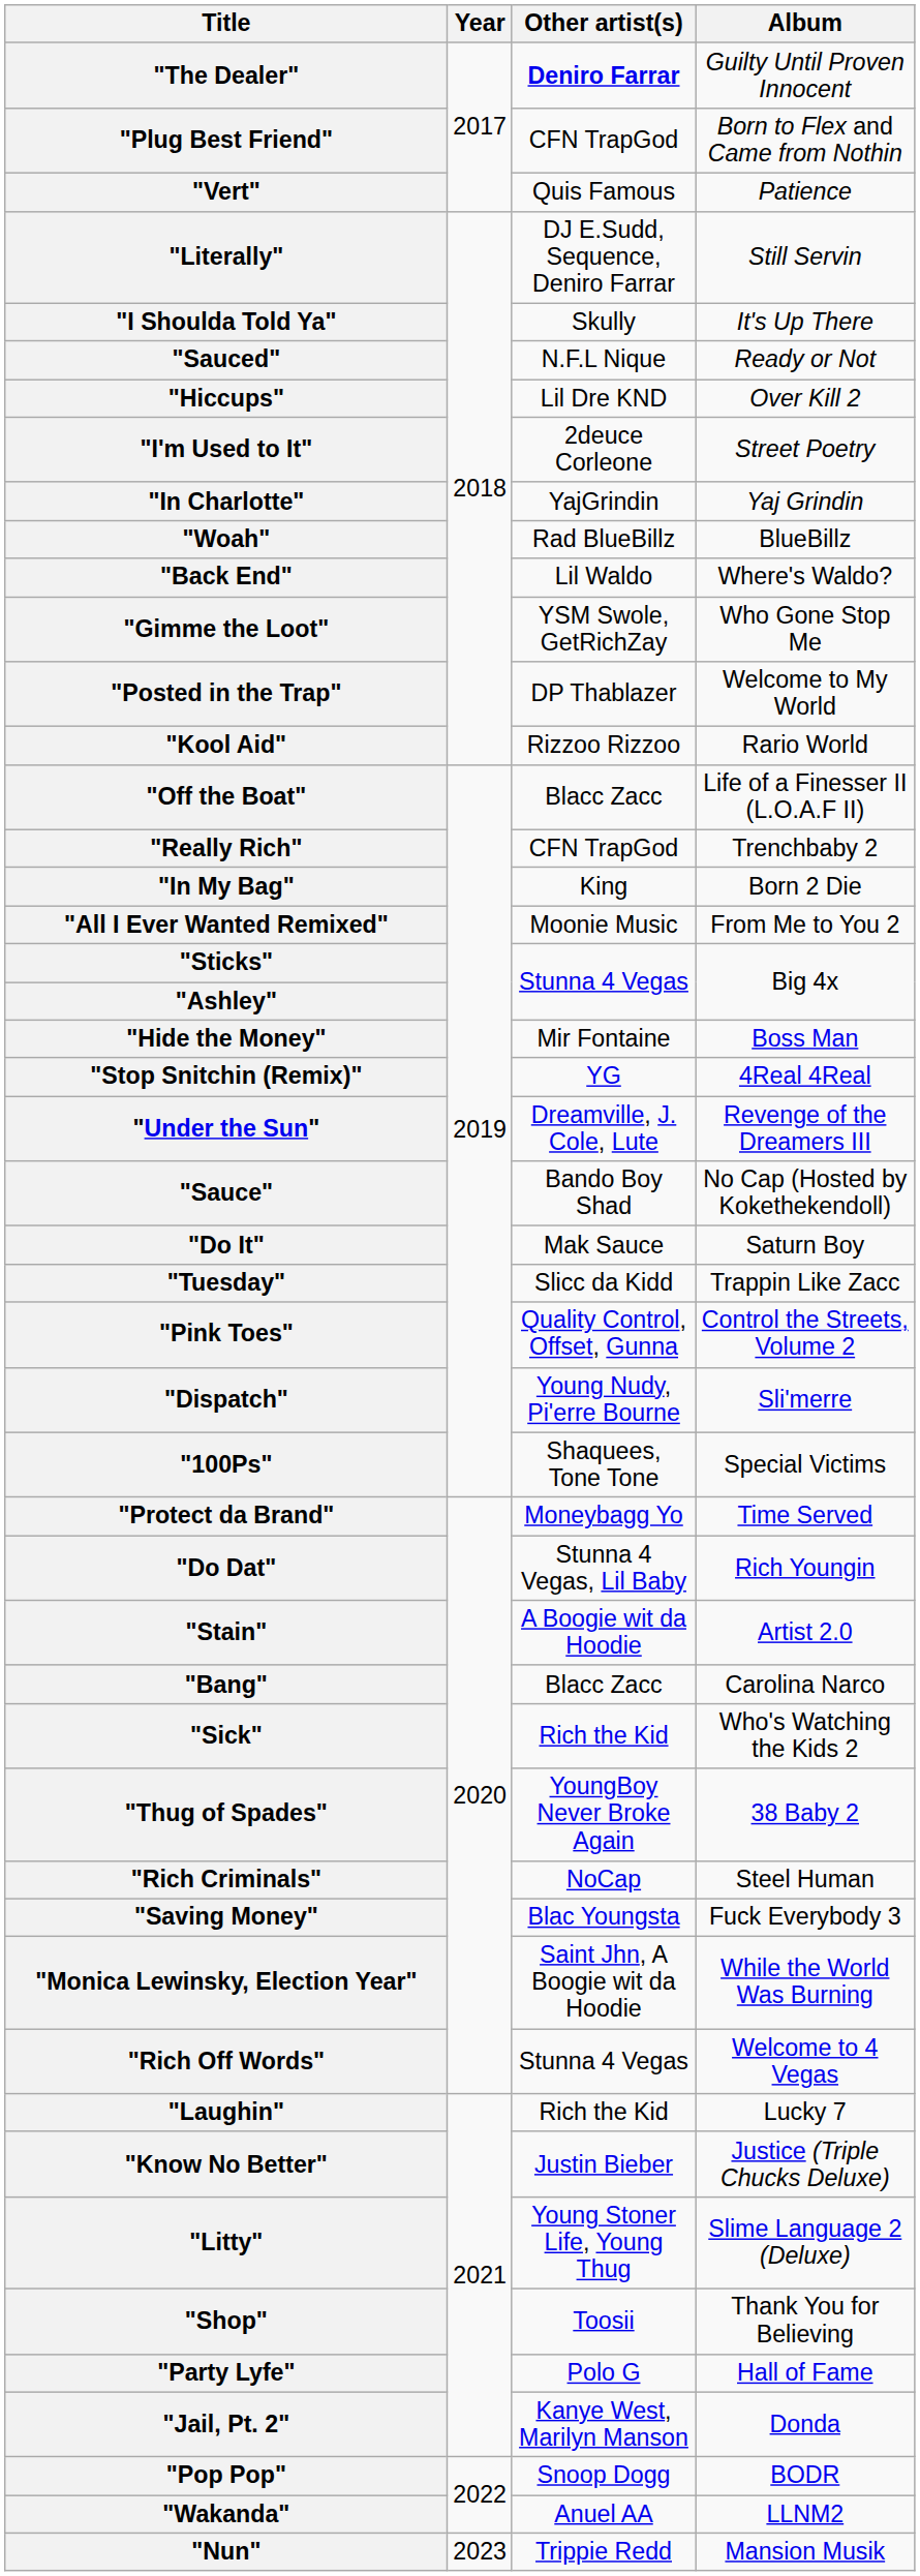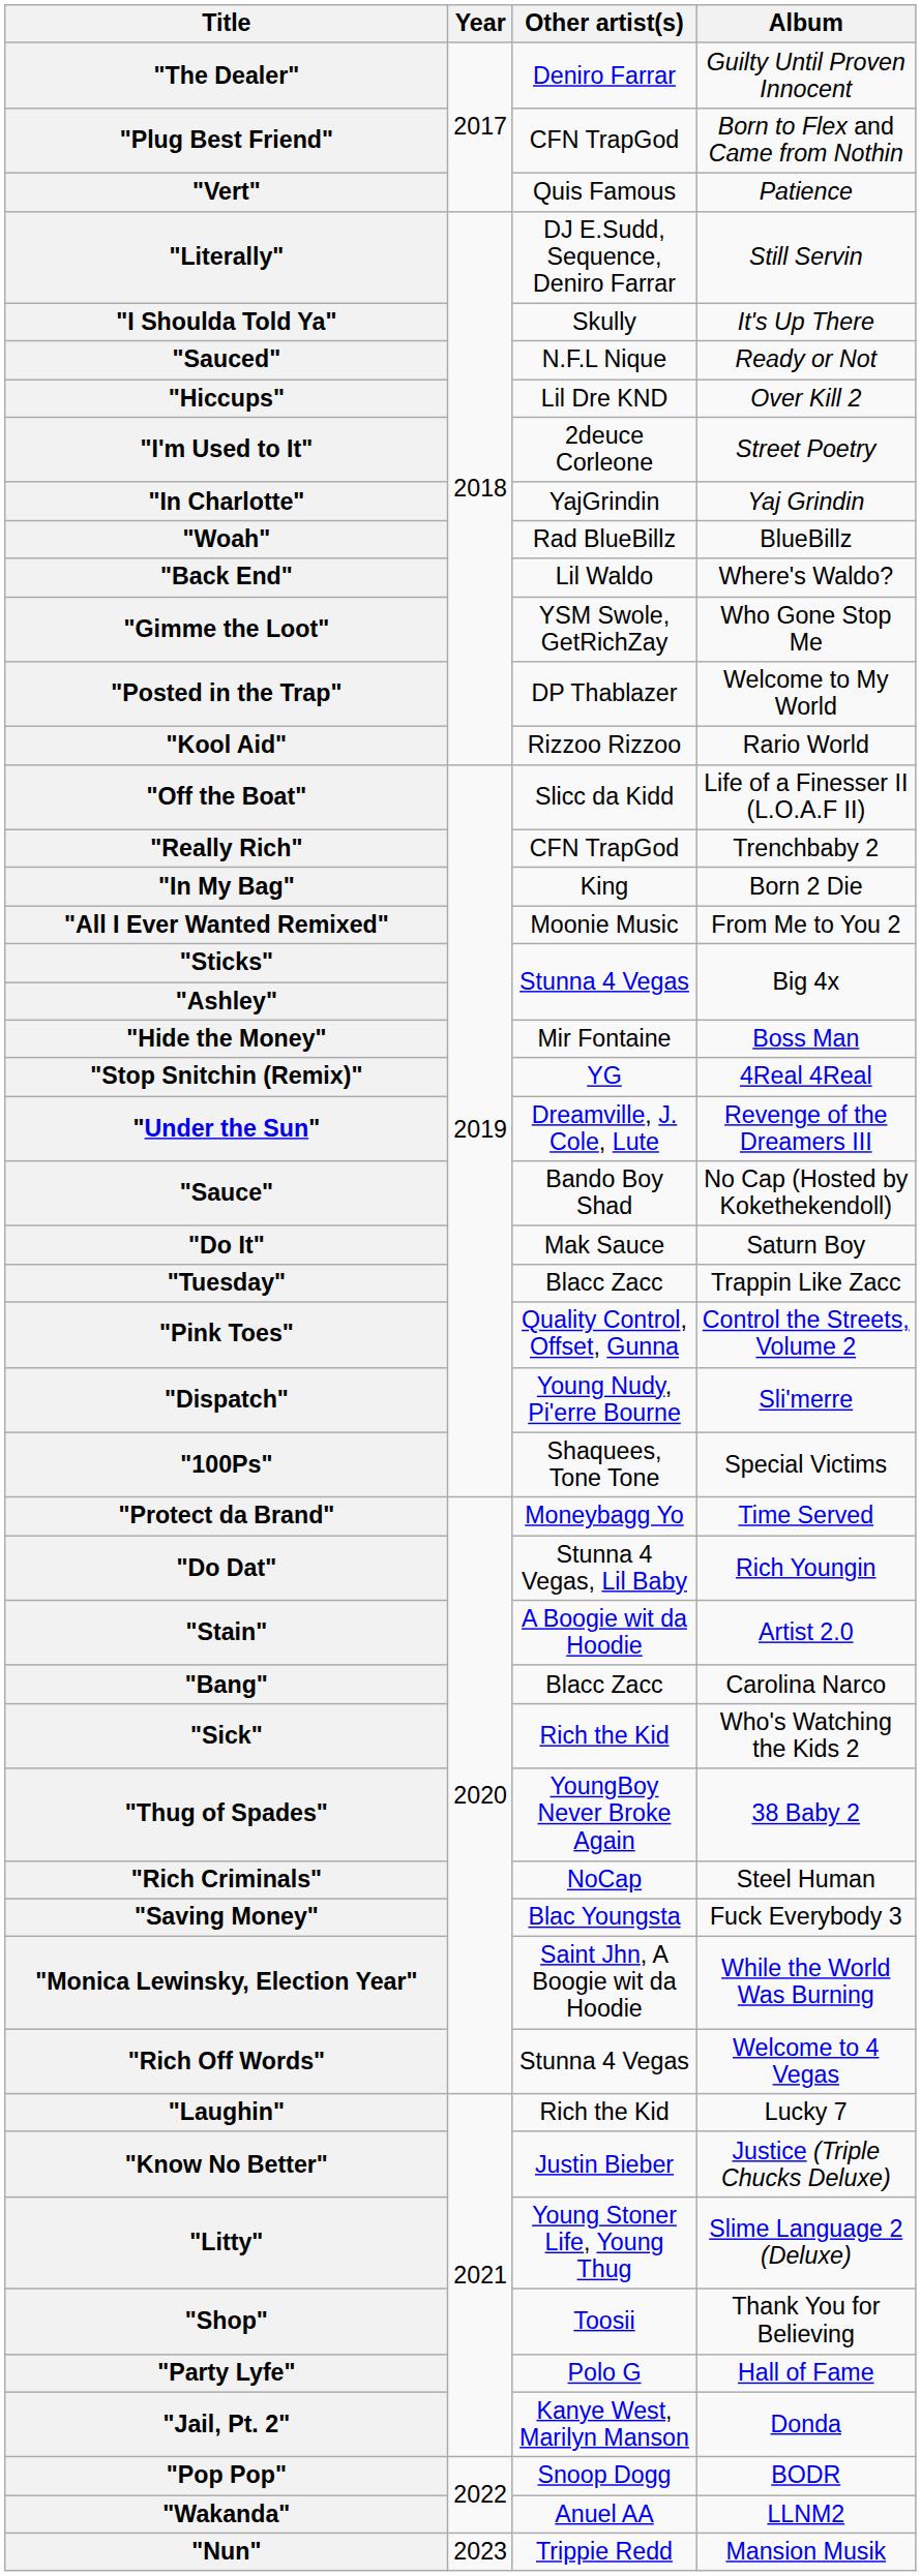"The Dealer" | Other artist(s): bold -> normal
"Off the Boat" | Other artist(s): Blacc Zacc -> Slicc da Kidd
"Tuesday" | Other artist(s): Slicc da Kidd -> Blacc Zacc
